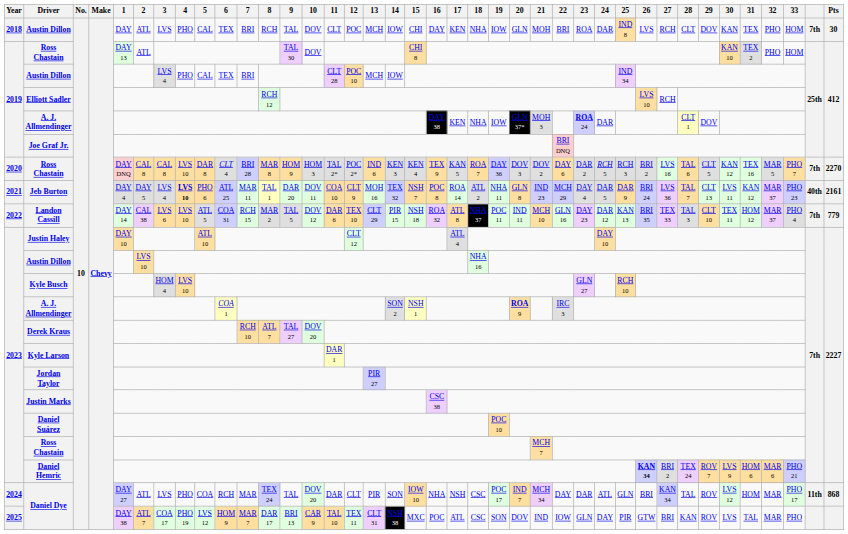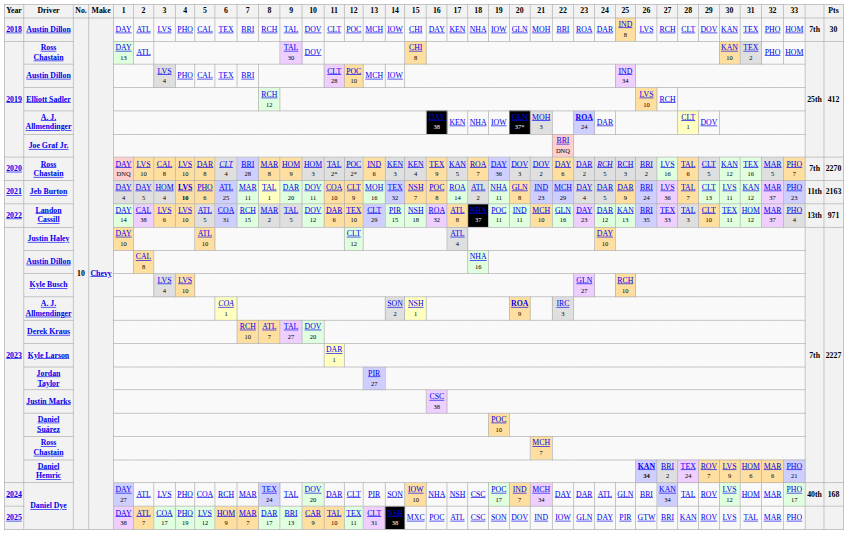2020 / Ross Chastain | 2: CAL 8 -> LVS 10
Jeb Burton | 3: LVS 4 -> HOM 4
Jeb Burton | column 38: 40th -> 11th
Jeb Burton | Pts: 2161 -> 2163
Landon Cassill | column 38: 7th -> 13th
Landon Cassill | Pts: 779 -> 971
2023 / Austin Dillon | 2: LVS 10 -> CAL 8
Kyle Busch | 3: HOM 4 -> LVS 4
2024 / Daniel Dye | column 38: 11th -> 40th
2024 / Daniel Dye | Pts: 868 -> 168
